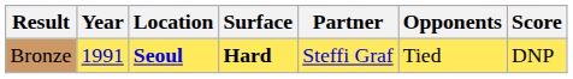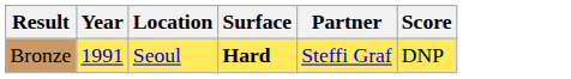- column: Opponents | Tied
Bronze | Location: bold -> normal
